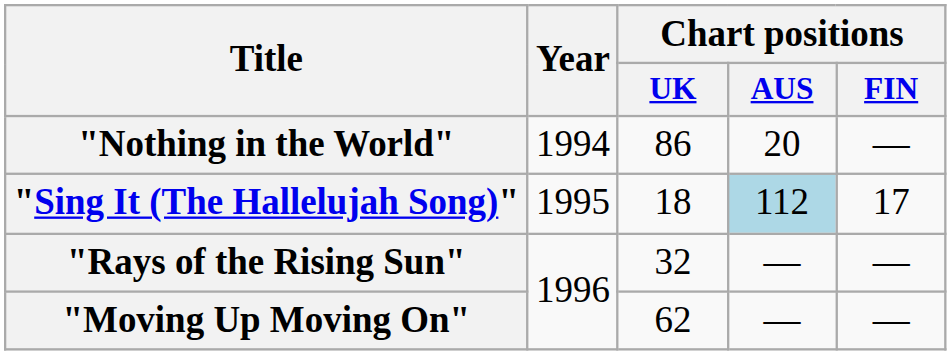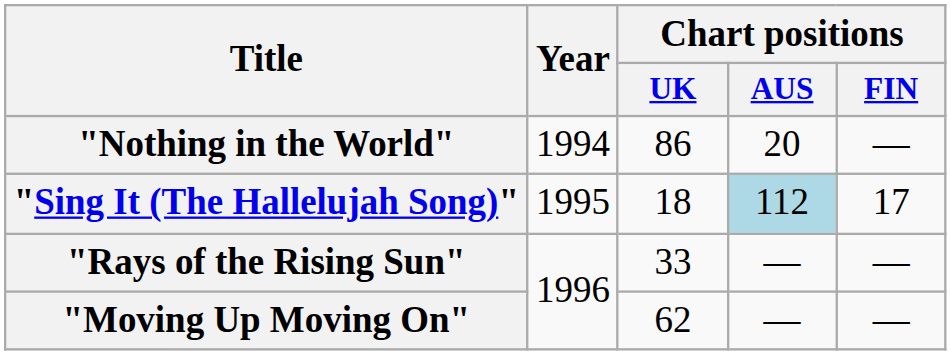"Rays of the Rising Sun" | Chart positions / UK: 32 -> 33
